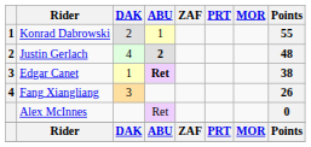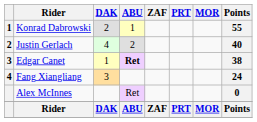Justin Gerlach | ABU: bold -> normal
Justin Gerlach | Points: 48 -> 40
Fang Xiangliang | Points: 26 -> 24
